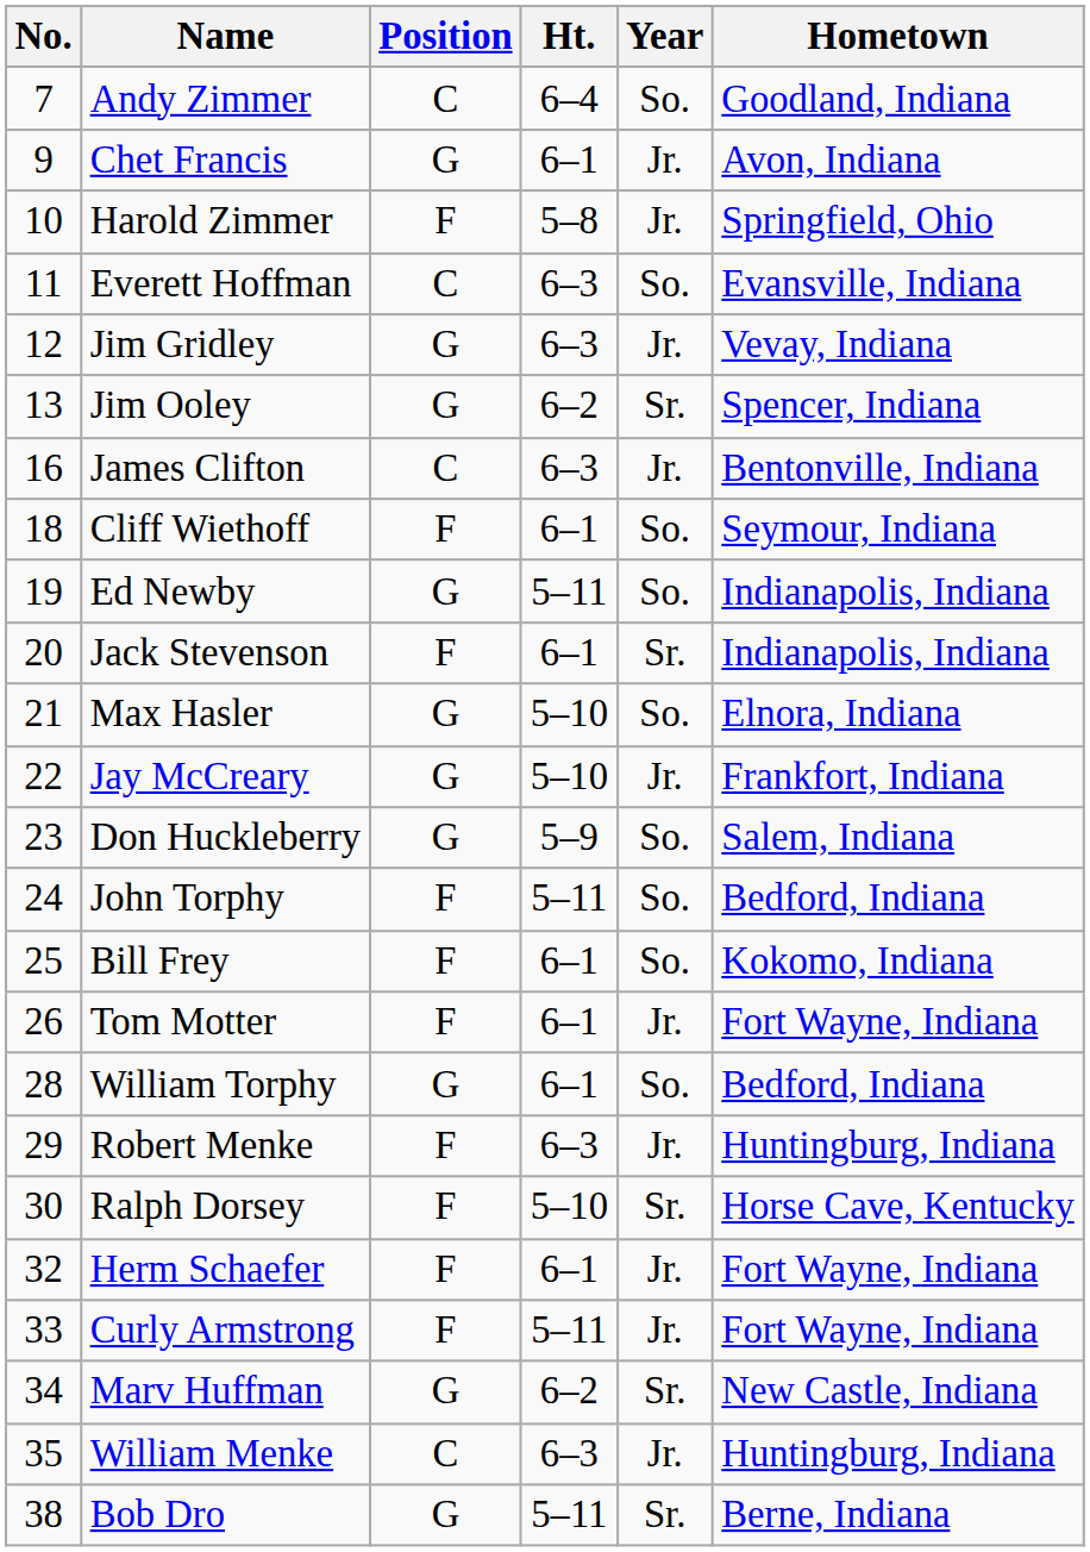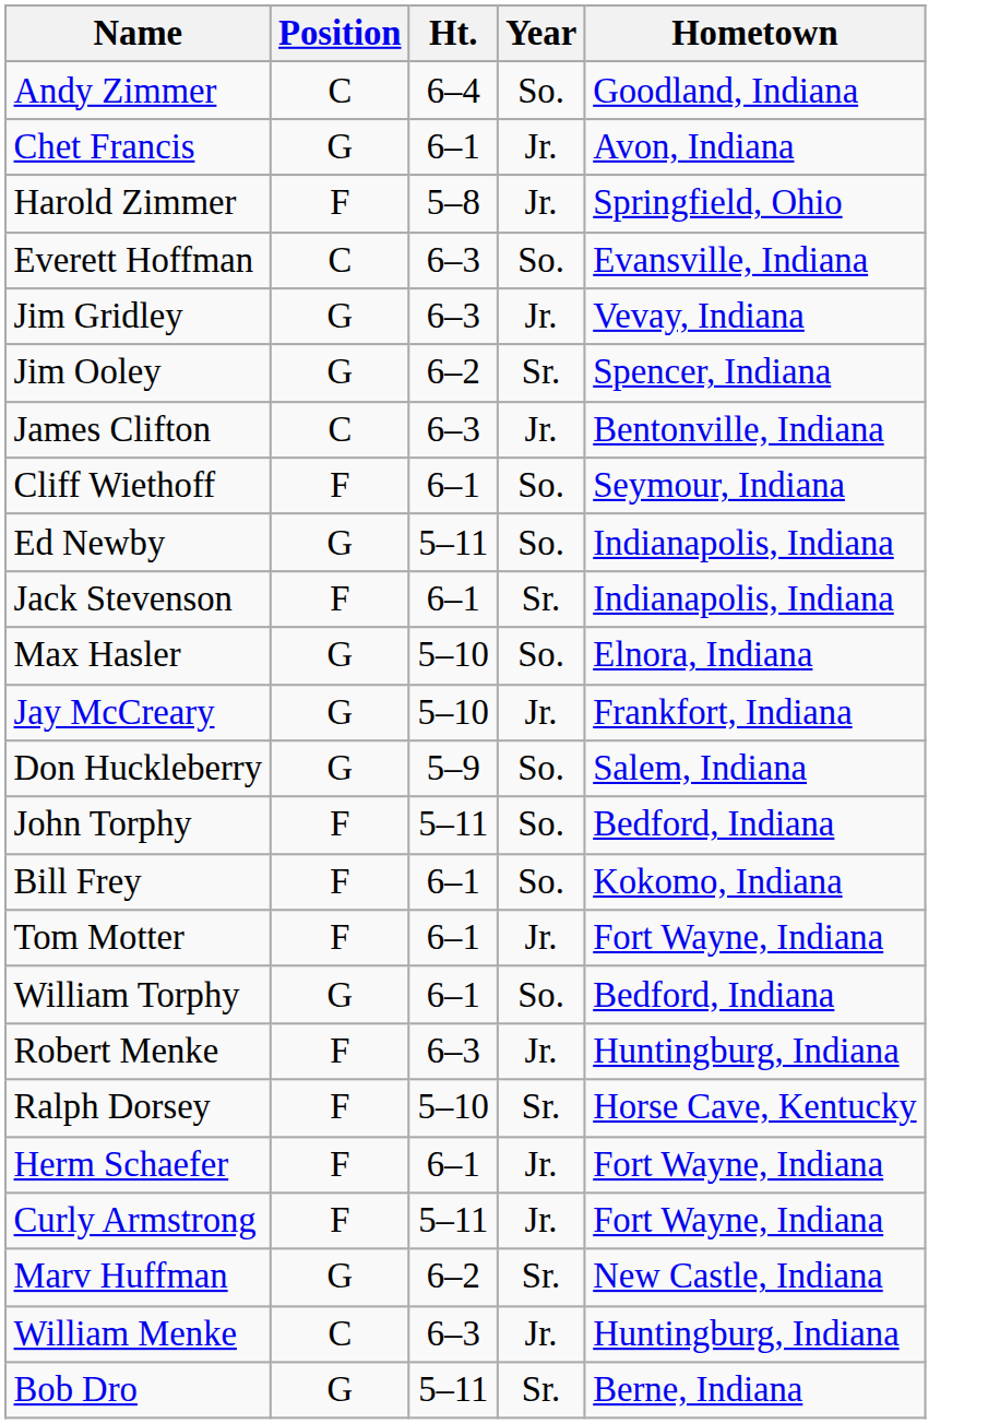- column: No. | 7 | 9 | 10 | 11 | 12 | 13 | 16 | 18 | 19 | 20 | 21 | 22 | 23 | 24 | 25 | 26 | 28 | 29 | 30 | 32 | 33 | 34 | 35 | 38
